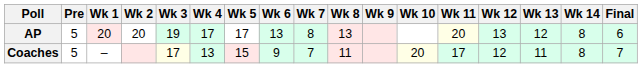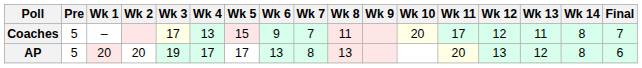rows swapped: AP <-> Coaches
